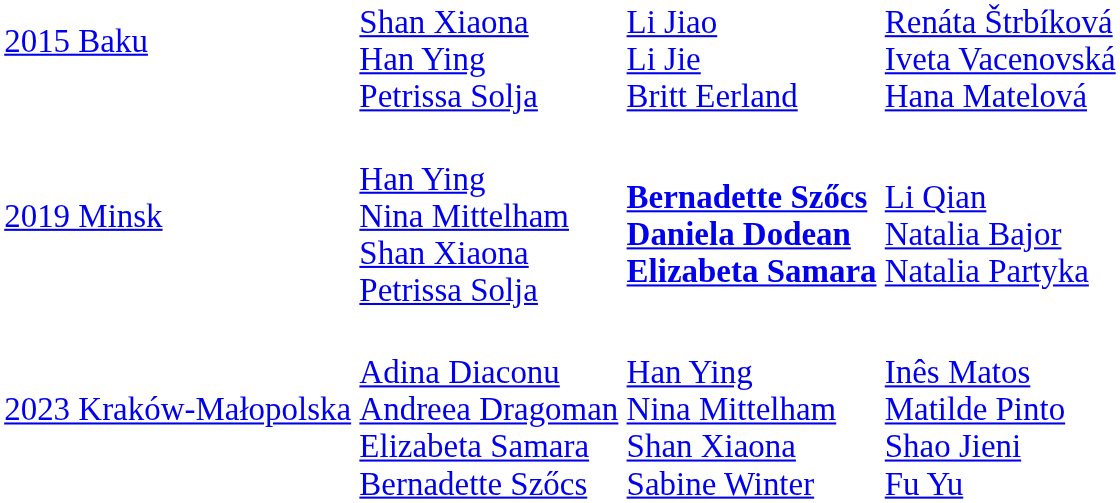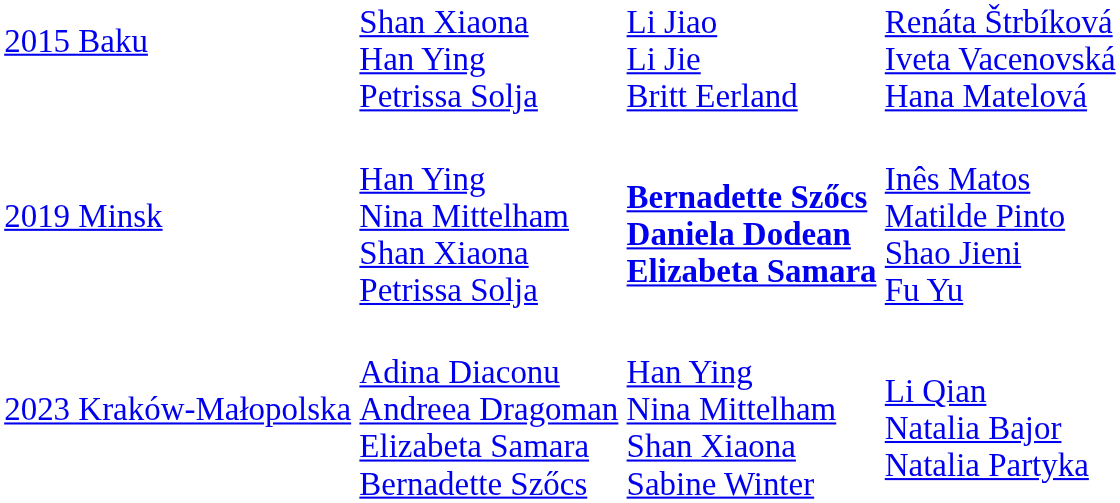2019 Minsk | column 4: Li Qian Natalia Bajor Natalia Partyka -> Inês Matos Matilde Pinto Shao Jieni Fu Yu
2023 Kraków-Małopolska | column 4: Inês Matos Matilde Pinto Shao Jieni Fu Yu -> Li Qian Natalia Bajor Natalia Partyka
